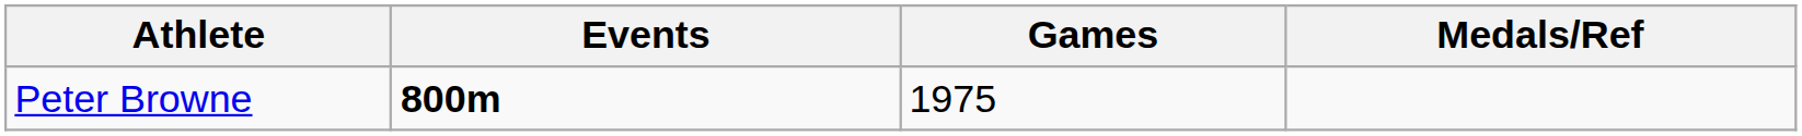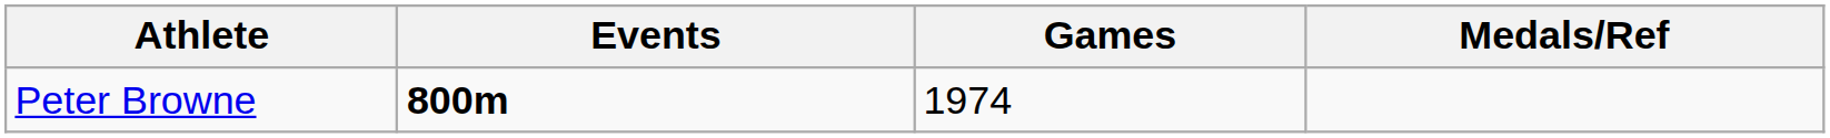Peter Browne | Games: 1975 -> 1974
